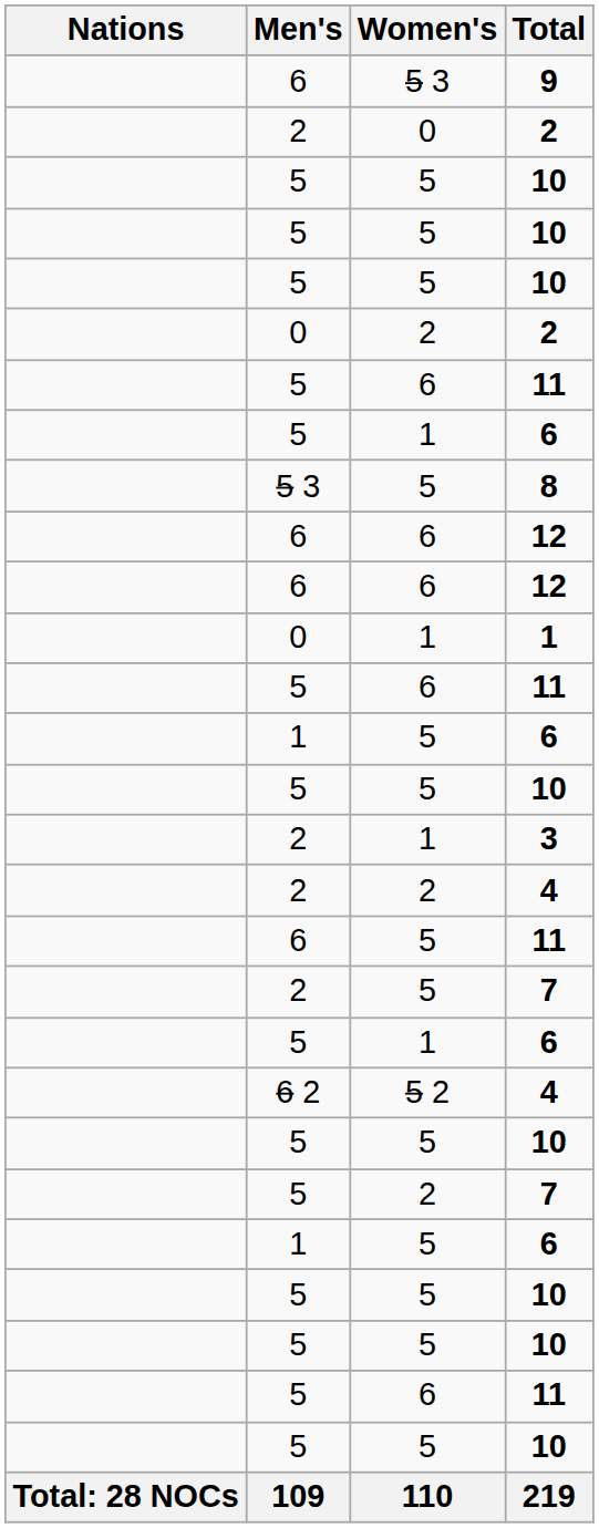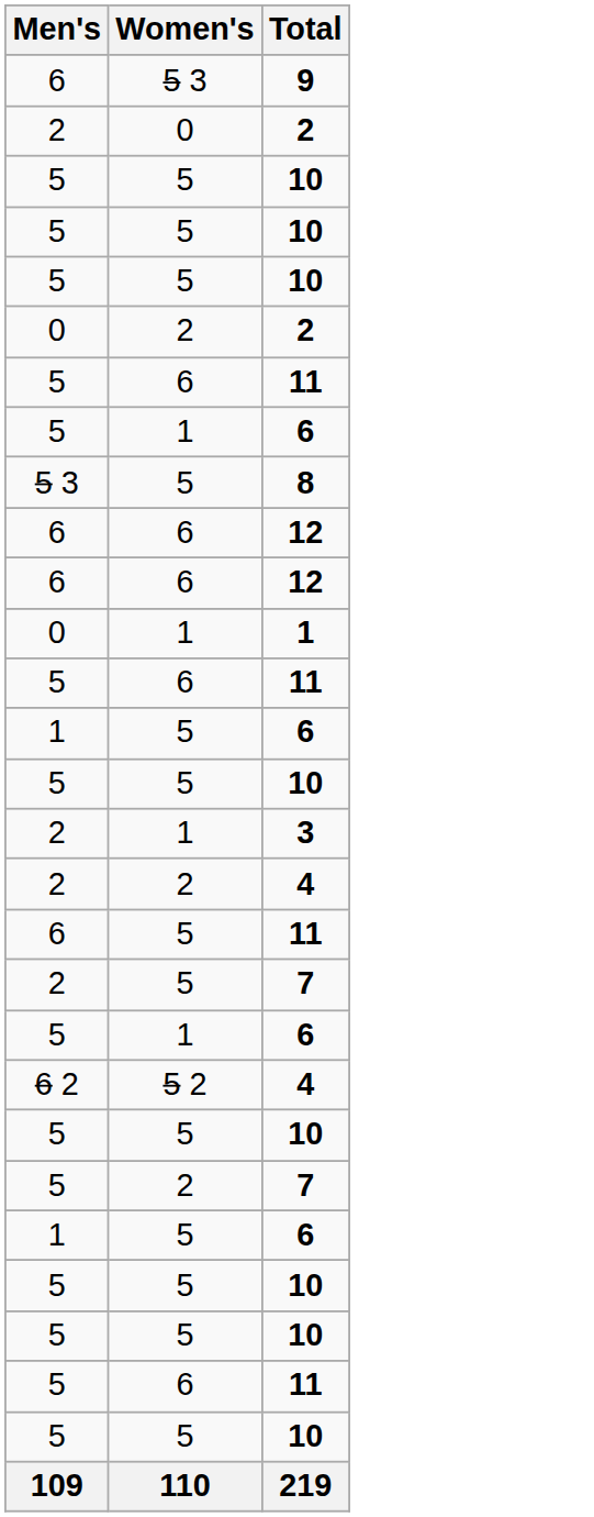- column: Nations | Total: 28 NOCs
